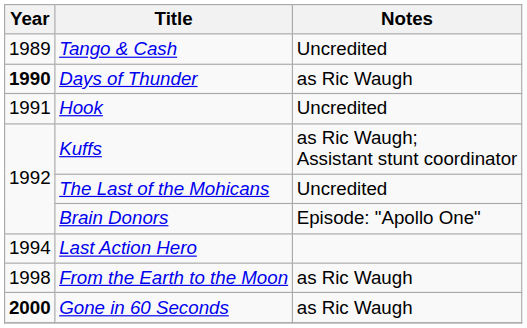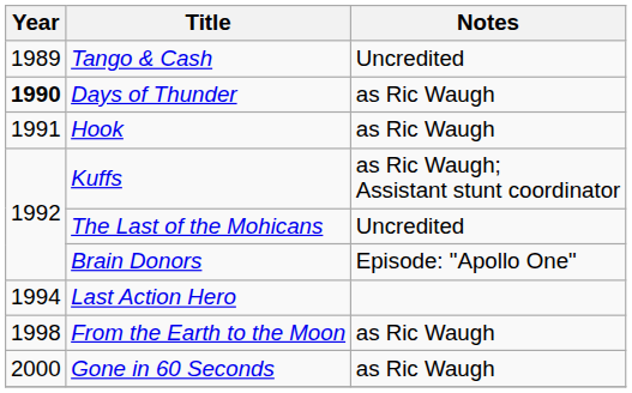Hook | Notes: Uncredited -> as Ric Waugh
Gone in 60 Seconds | Year: bold -> normal
